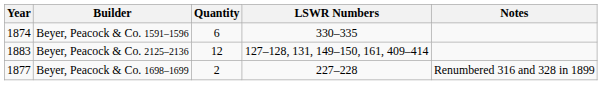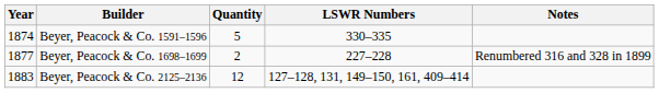Beyer, Peacock & Co. 1591–1596 | Quantity: 6 -> 5
rows swapped: Beyer, Peacock & Co. 1698–1699 <-> Beyer, Peacock & Co. 2125–2136
